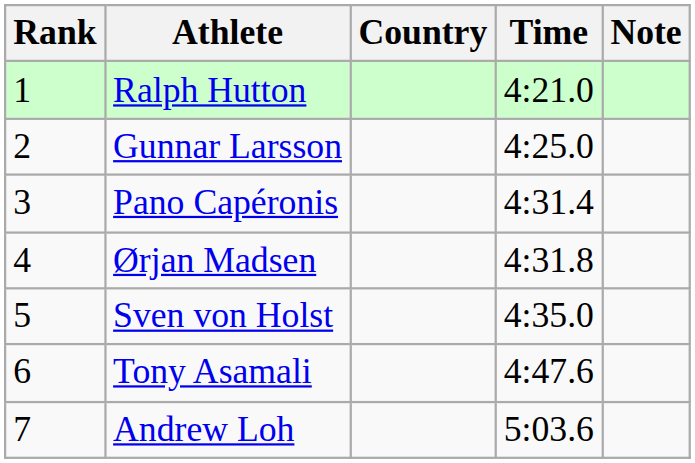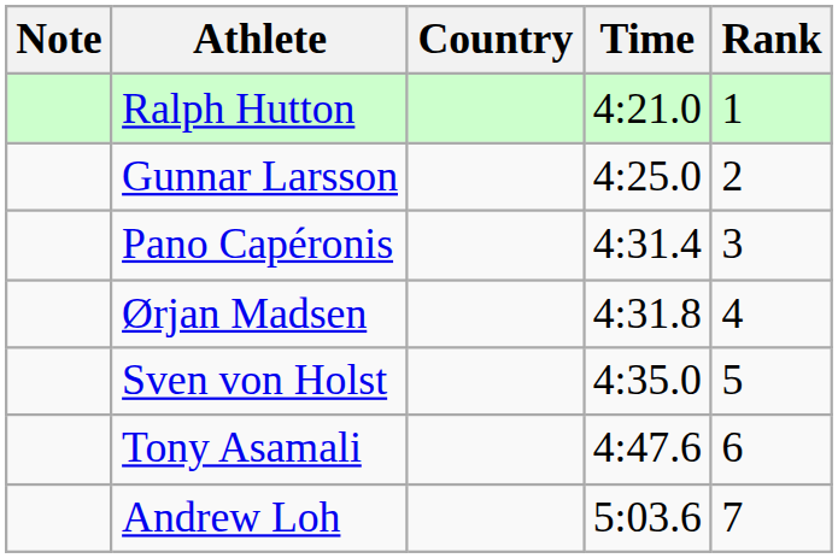columns swapped: Rank <-> Note
